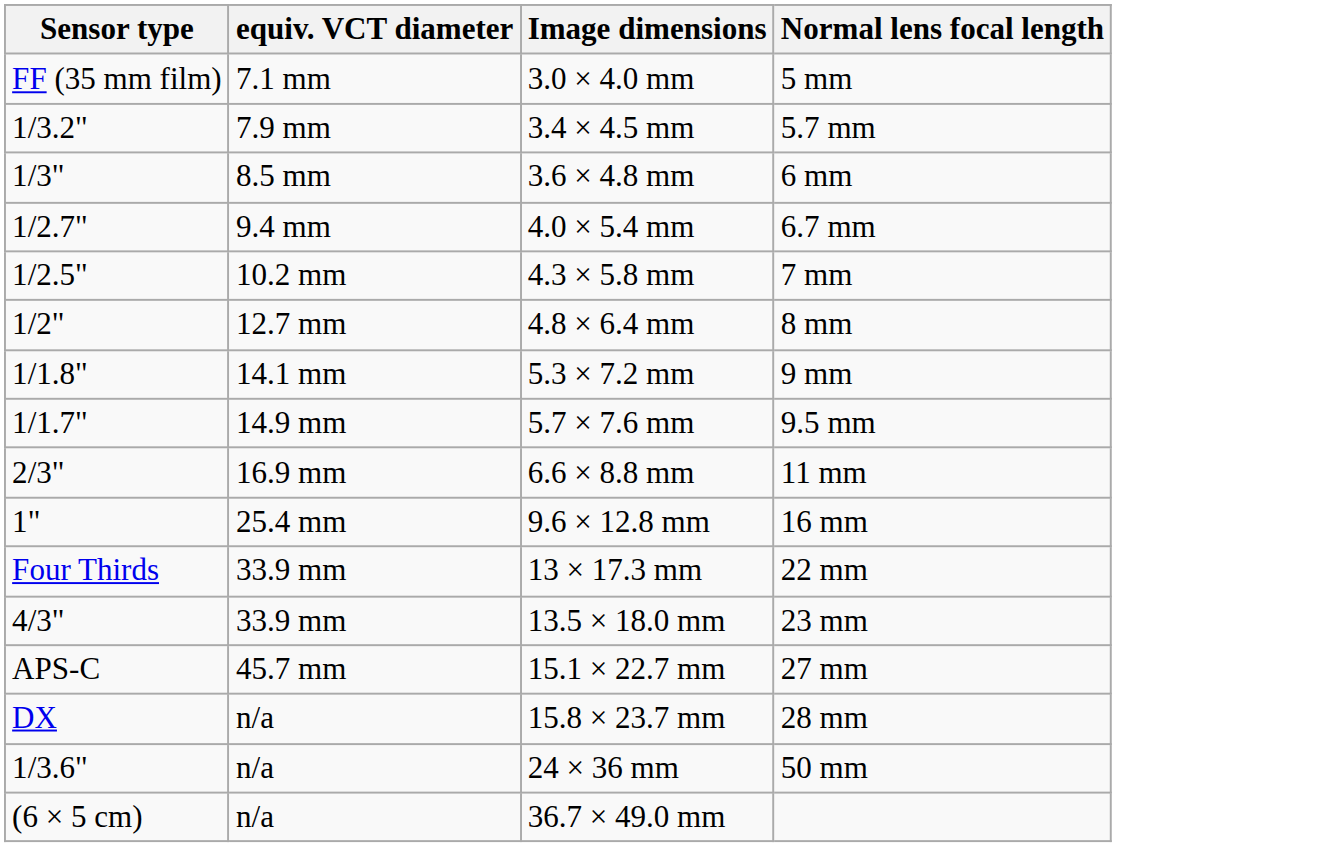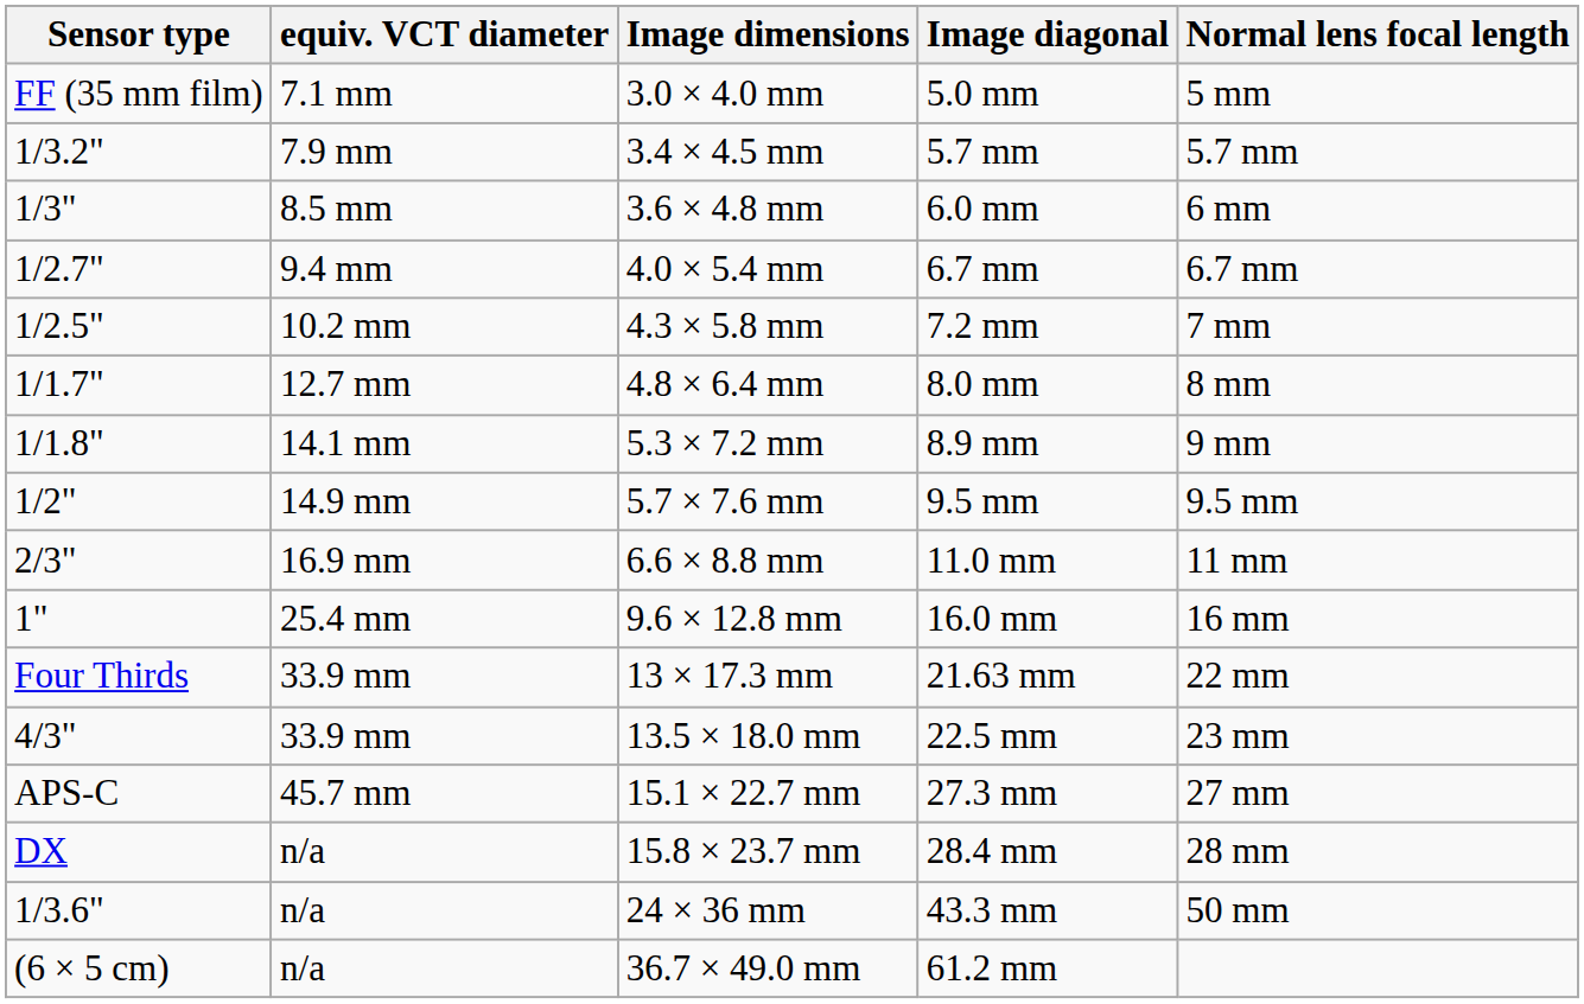+ column: Image diagonal | 5.0 mm | 5.7 mm | 6.0 mm | 6.7 mm | 7.2 mm | 8.0 mm | 8.9 mm | 9.5 mm | 11.0 mm | 16.0 mm | 21.63 mm | 22.5 mm | 27.3 mm | 28.4 mm | 43.3 mm | 61.2 mm
4.8 × 6.4 mm | Sensor type: 1/2" -> 1/1.7"
5.7 × 7.6 mm | Sensor type: 1/1.7" -> 1/2"
